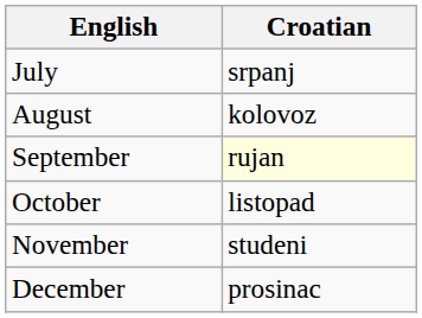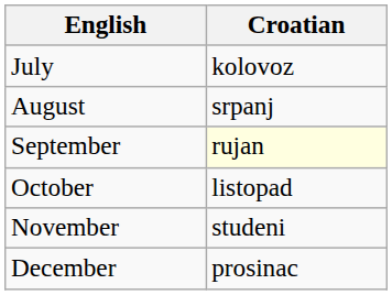July | Croatian: srpanj -> kolovoz
August | Croatian: kolovoz -> srpanj
